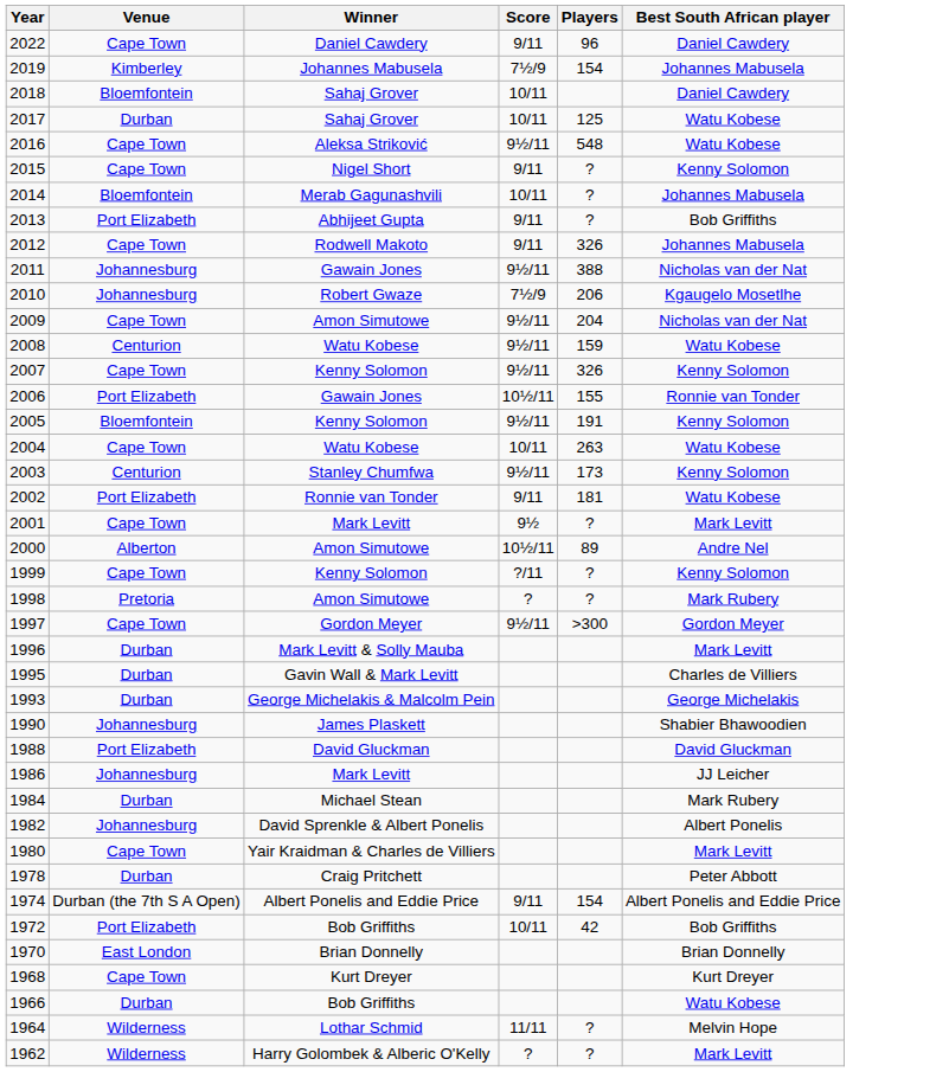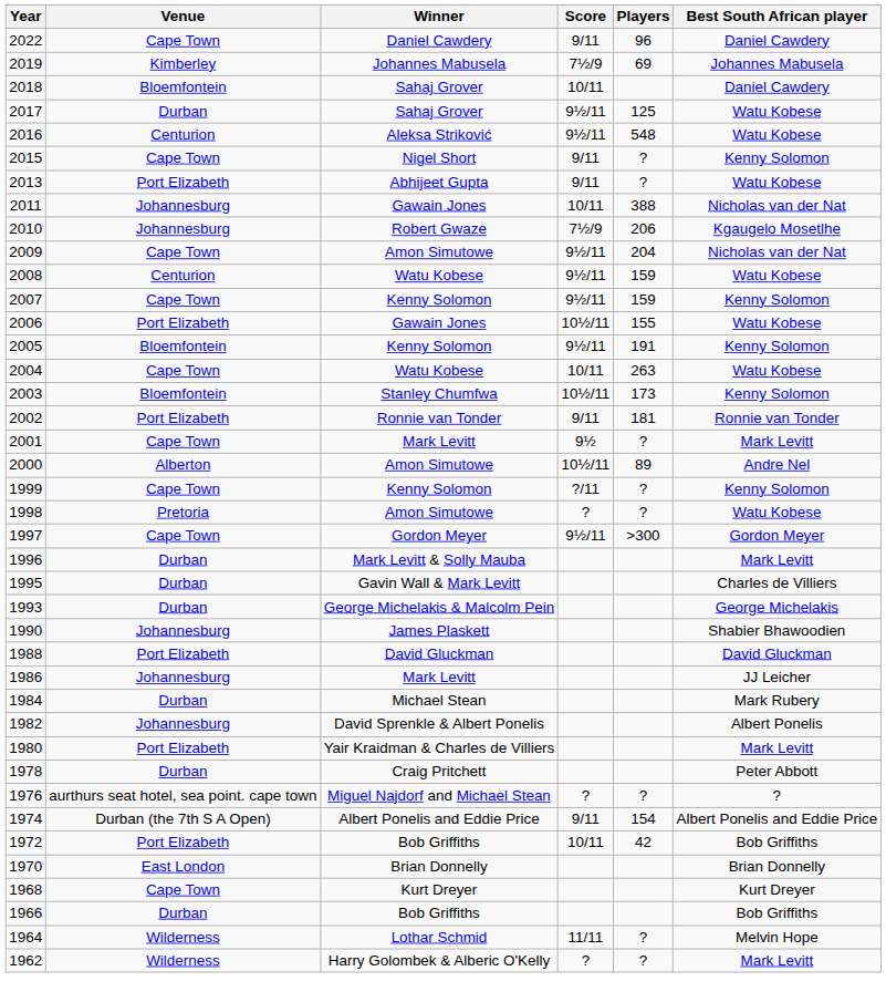2019 | Players: 154 -> 69
2017 | Score: 10/11 -> 9½/11
2016 | Venue: Cape Town -> Centurion
- row: 2014 | Bloemfontein | Merab Gagunashvili | 10/11 | ? | Johannes Mabusela
2013 | Best South African player: Bob Griffiths -> Watu Kobese
- row: 2012 | Cape Town | Rodwell Makoto | 9/11 | 326 | Johannes Mabusela
2011 | Score: 9½/11 -> 10/11
2007 | Players: 326 -> 159
2006 | Best South African player: Ronnie van Tonder -> Watu Kobese
2003 | Venue: Centurion -> Bloemfontein
2003 | Score: 9½/11 -> 10½/11
2002 | Best South African player: Watu Kobese -> Ronnie van Tonder
1998 | Best South African player: Mark Rubery -> Watu Kobese
1980 | Venue: Cape Town -> Port Elizabeth
+ row: 1976 | aurthurs seat hotel, sea point. cape town | Miguel Najdorf and Michael Stean | ? | ? | ?
1966 | Best South African player: Watu Kobese -> Bob Griffiths
